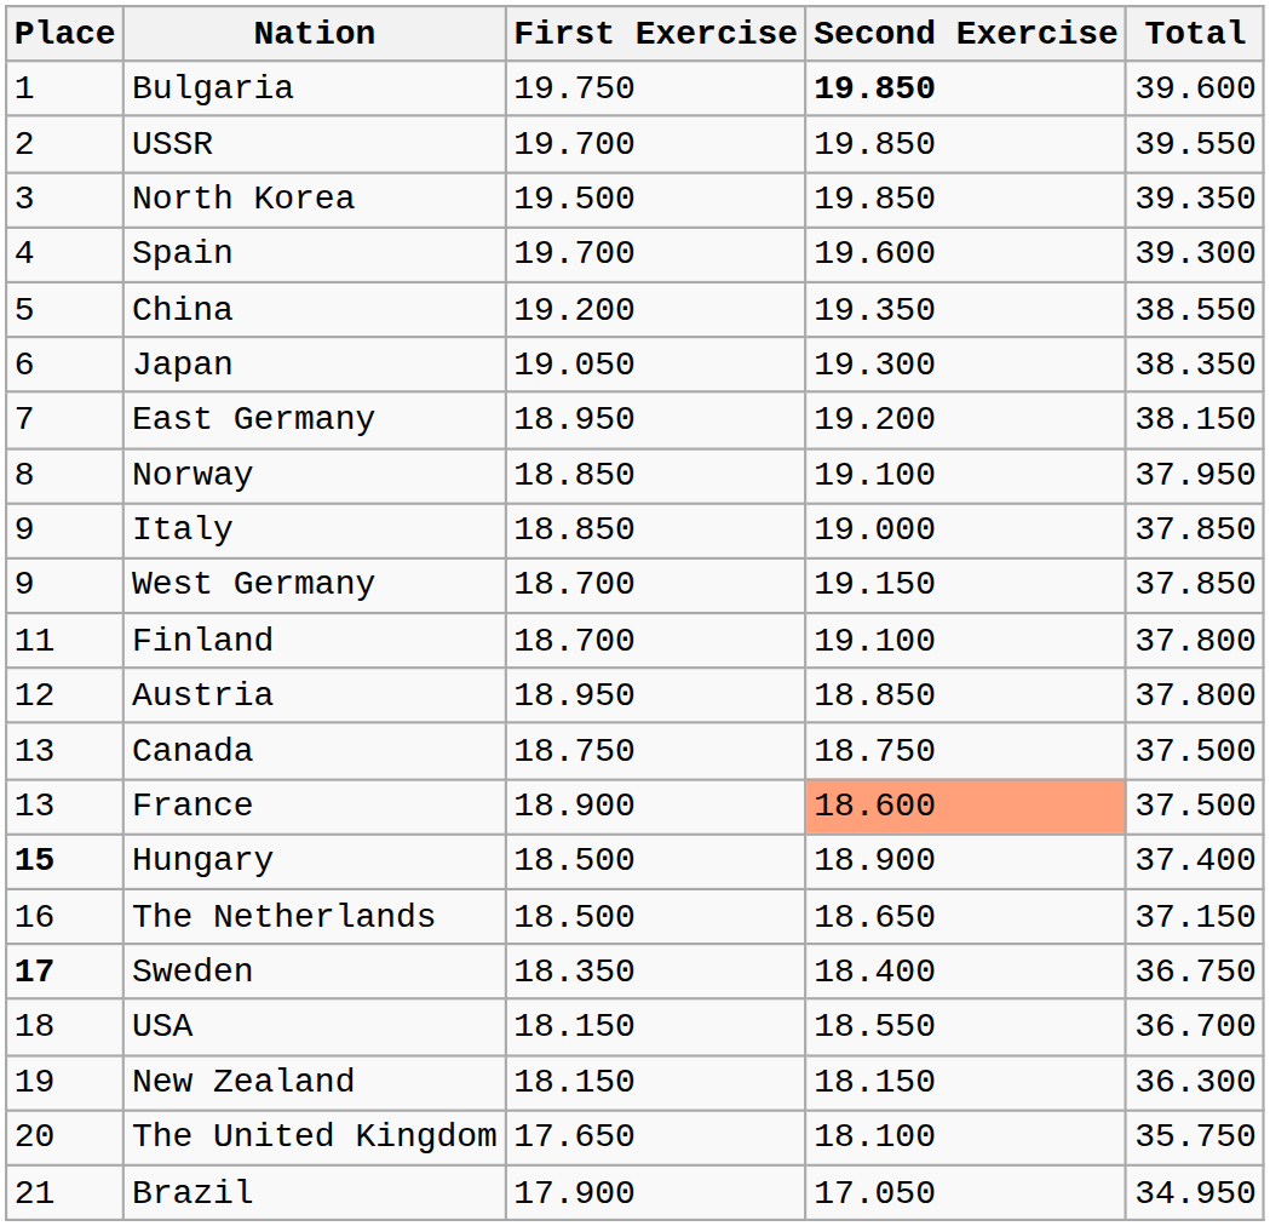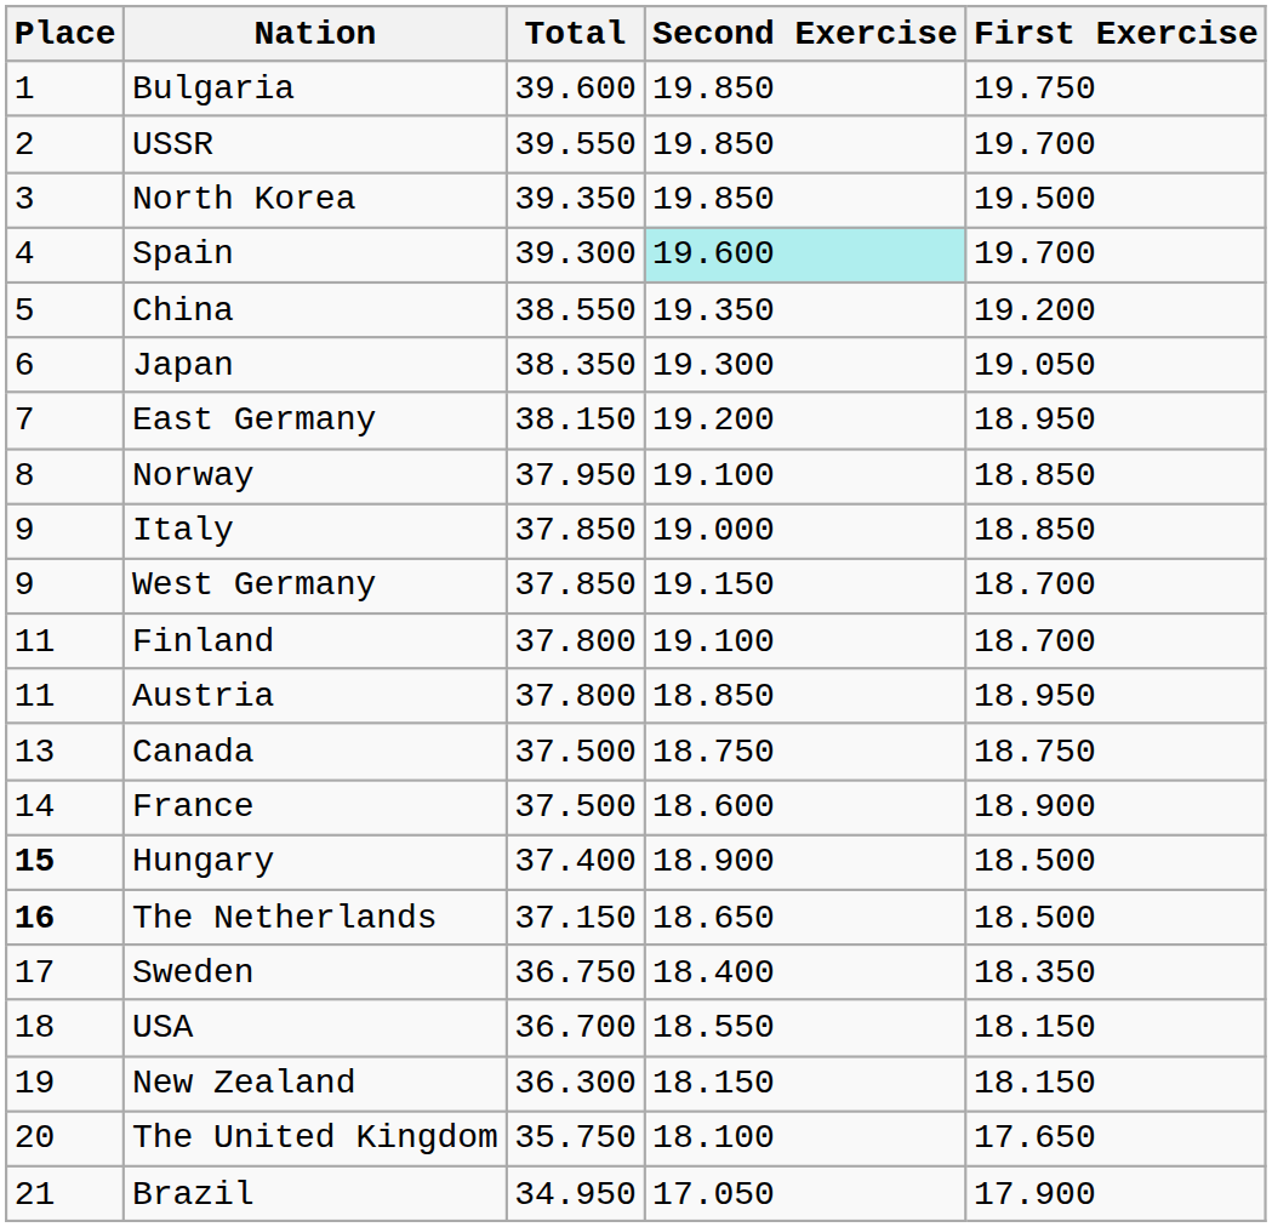columns swapped: First Exercise <-> Total
Bulgaria | Second Exercise: bold -> normal
Spain | Second Exercise: no background -> paleturquoise background
Austria | Place: 12 -> 11
France | Place: 13 -> 14
France | Second Exercise: lightsalmon background -> no background
The Netherlands | Place: normal -> bold
Sweden | Place: bold -> normal
